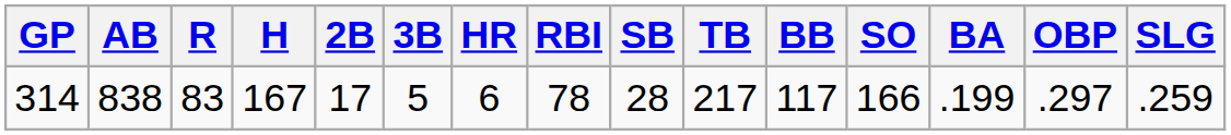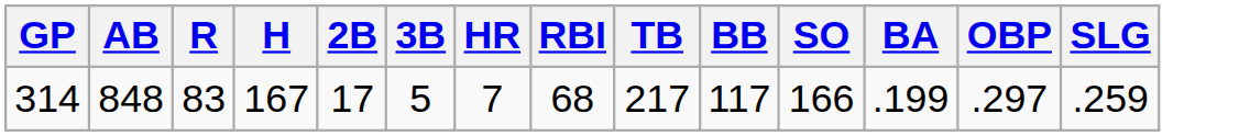- column: SB | 28
314 | AB: 838 -> 848
314 | HR: 6 -> 7
314 | RBI: 78 -> 68
